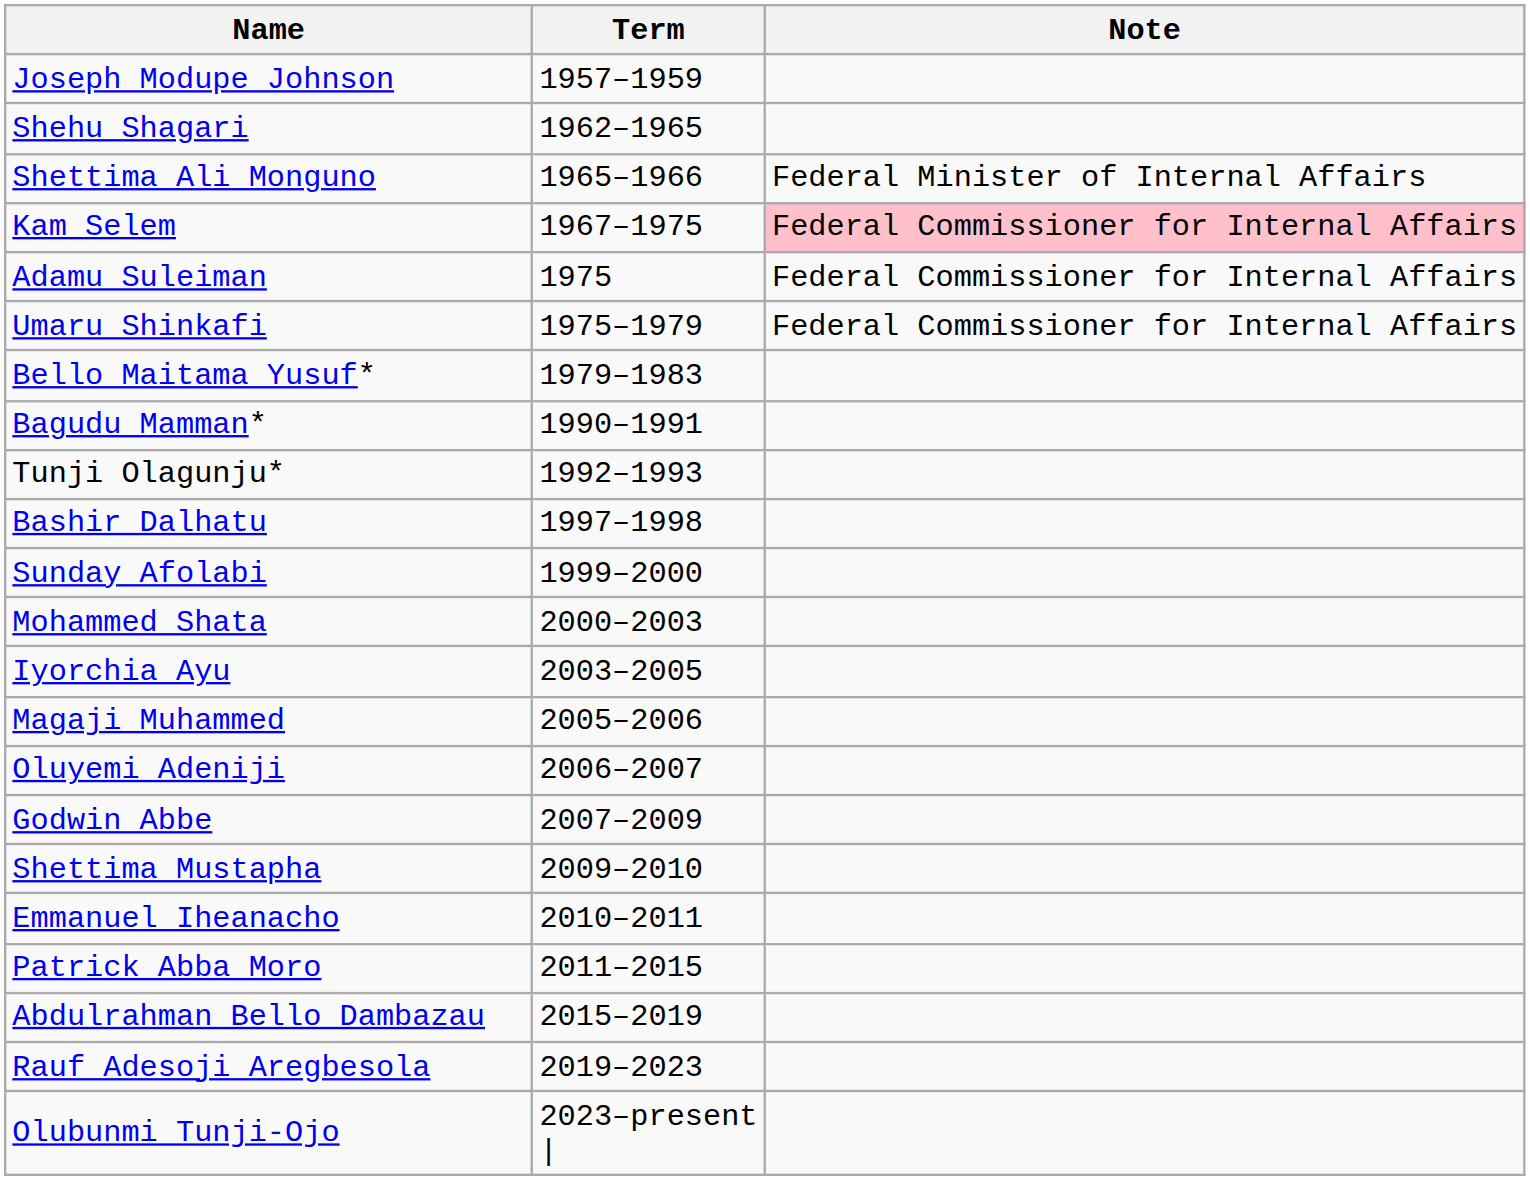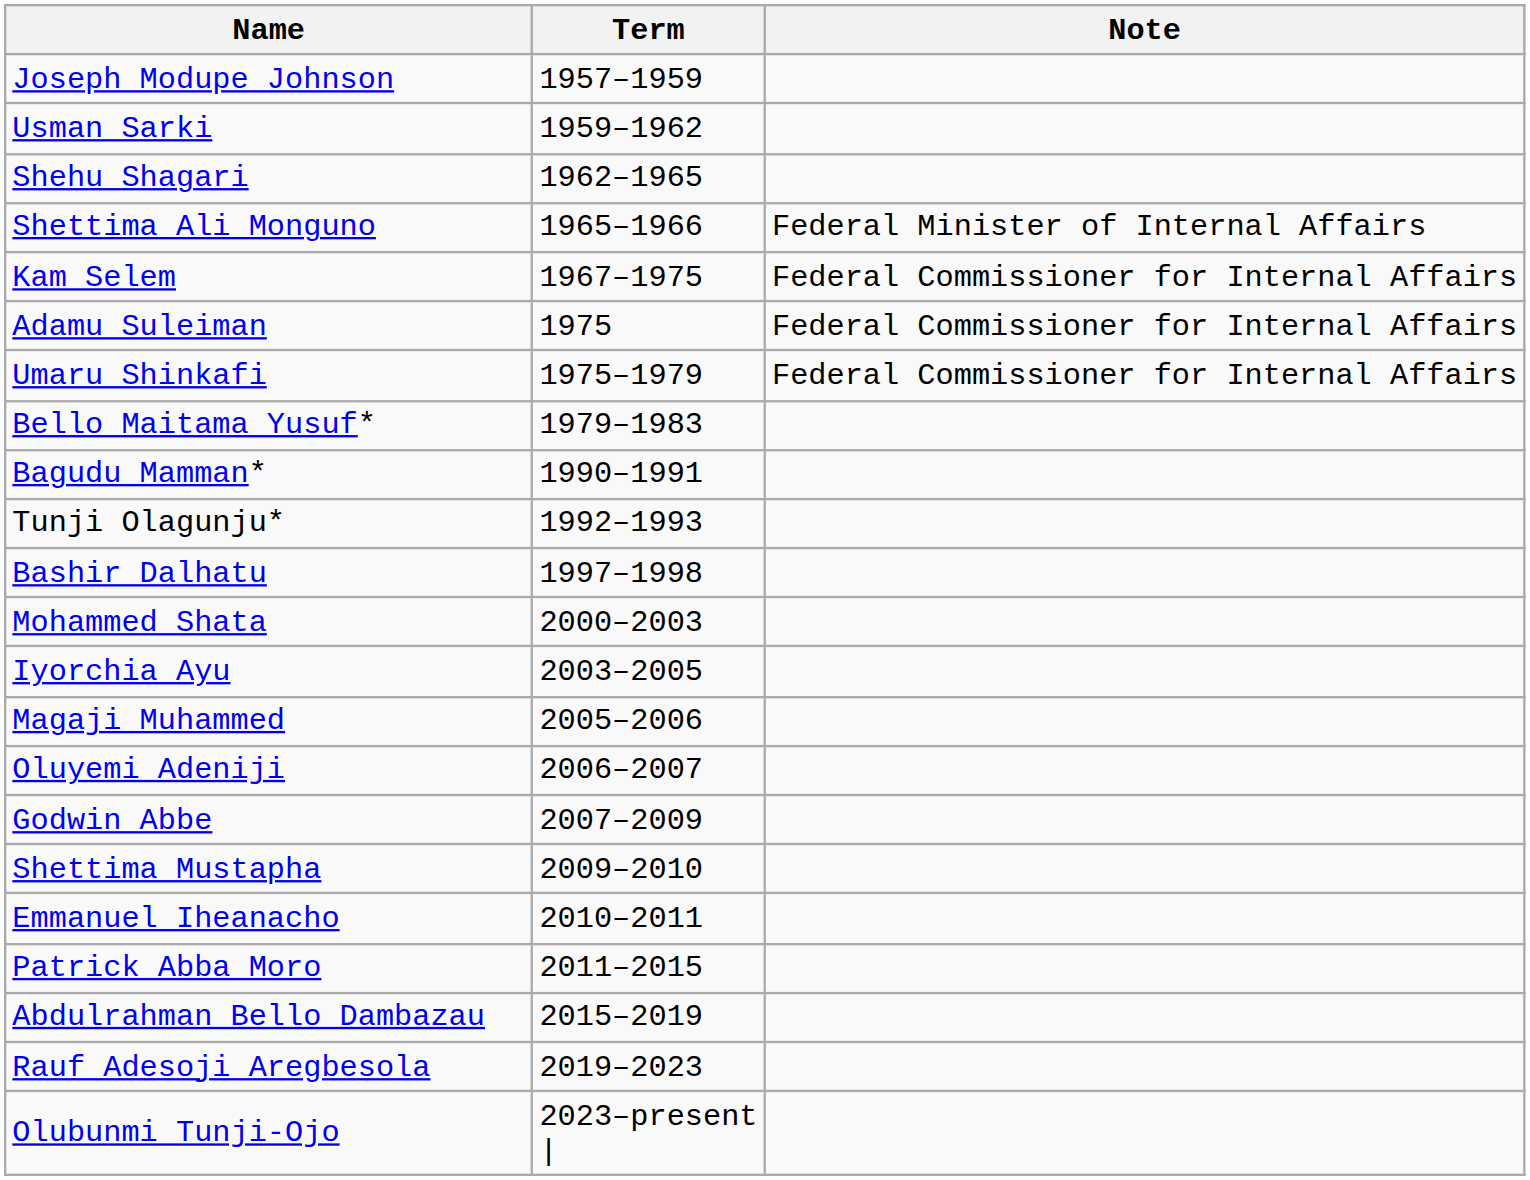+ row: Usman Sarki | 1959–1962
Kam Selem | Note: pink background -> no background
- row: Sunday Afolabi | 1999–2000
